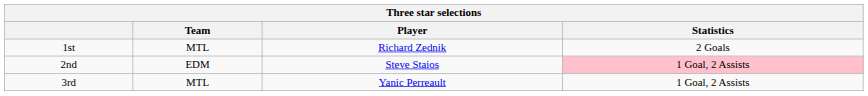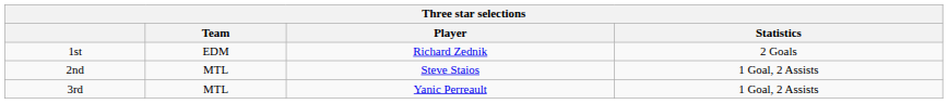1st | Team: MTL -> EDM
2nd | Team: EDM -> MTL
2nd | Statistics: pink background -> no background
